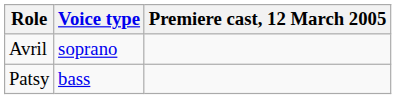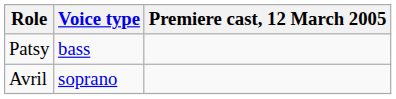rows swapped: Avril <-> Patsy
